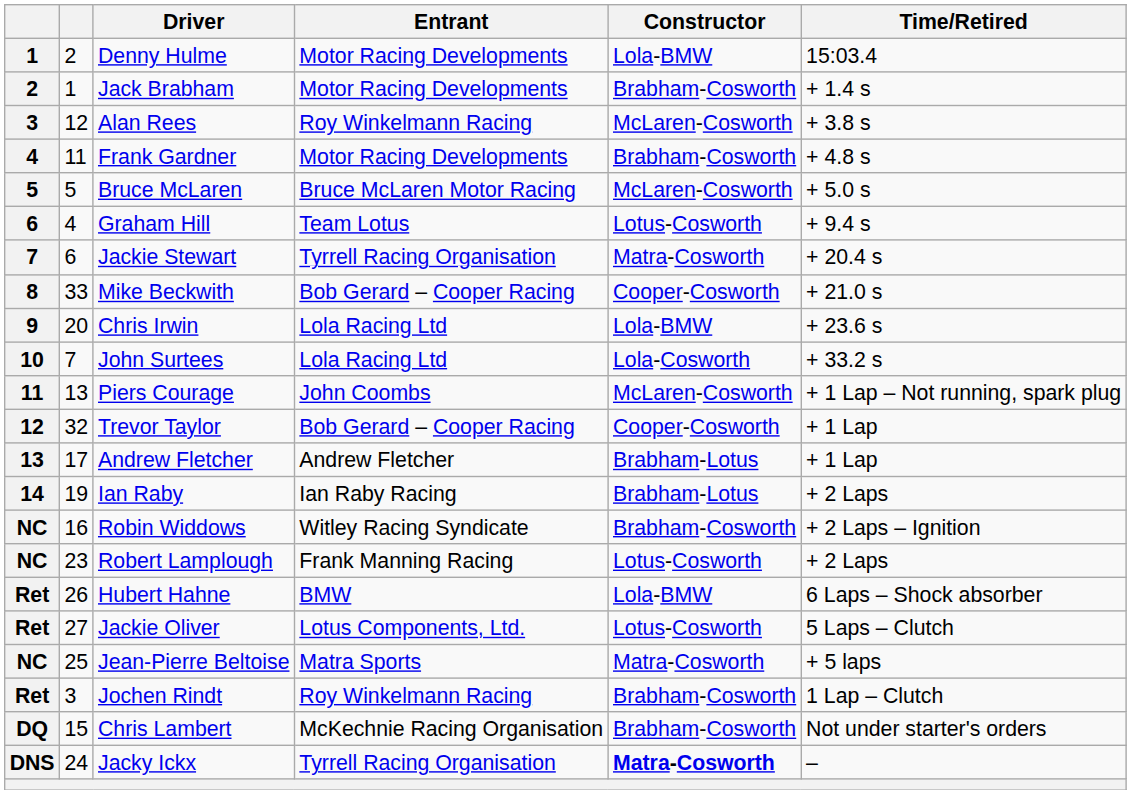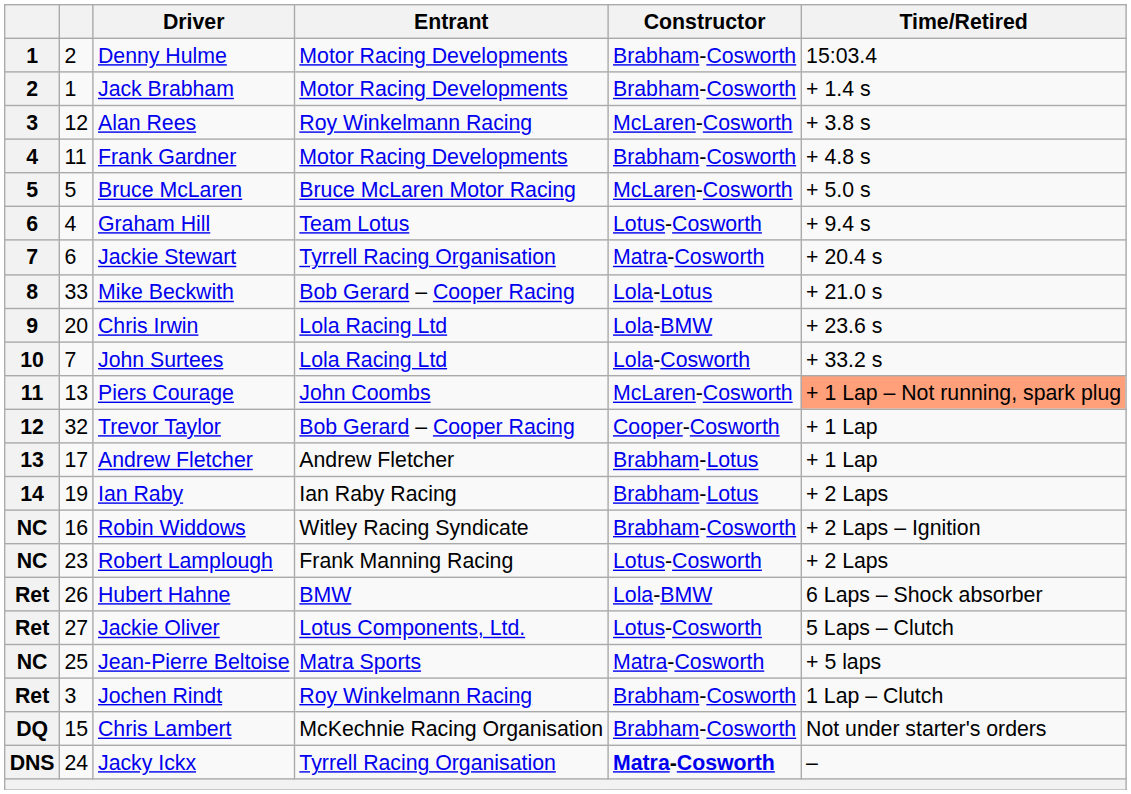Denny Hulme | Constructor: Lola-BMW -> Brabham-Cosworth
Mike Beckwith | Constructor: Cooper-Cosworth -> Lola-Lotus
Piers Courage | Time/Retired: no background -> lightsalmon background
